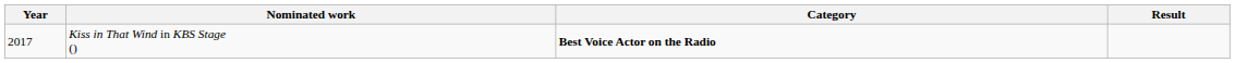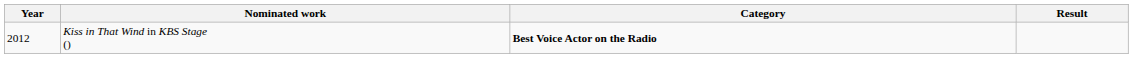Kiss in That Wind in KBS Stage () | Year: 2017 -> 2012
